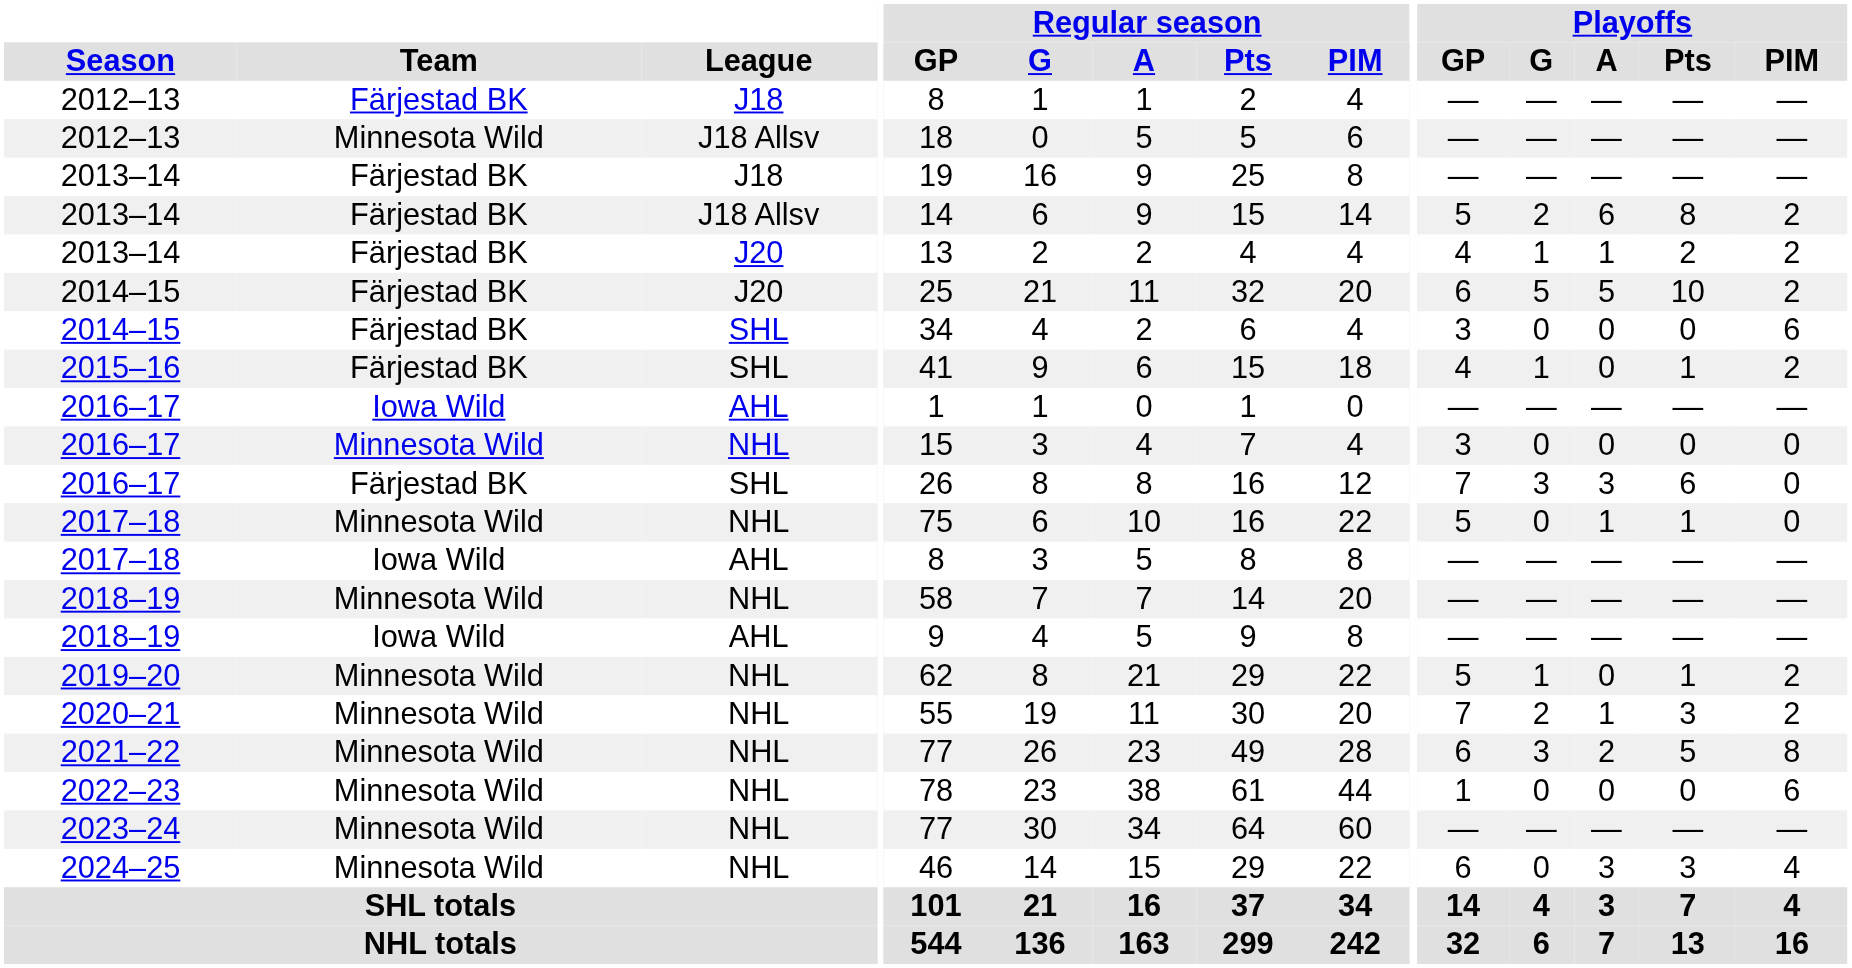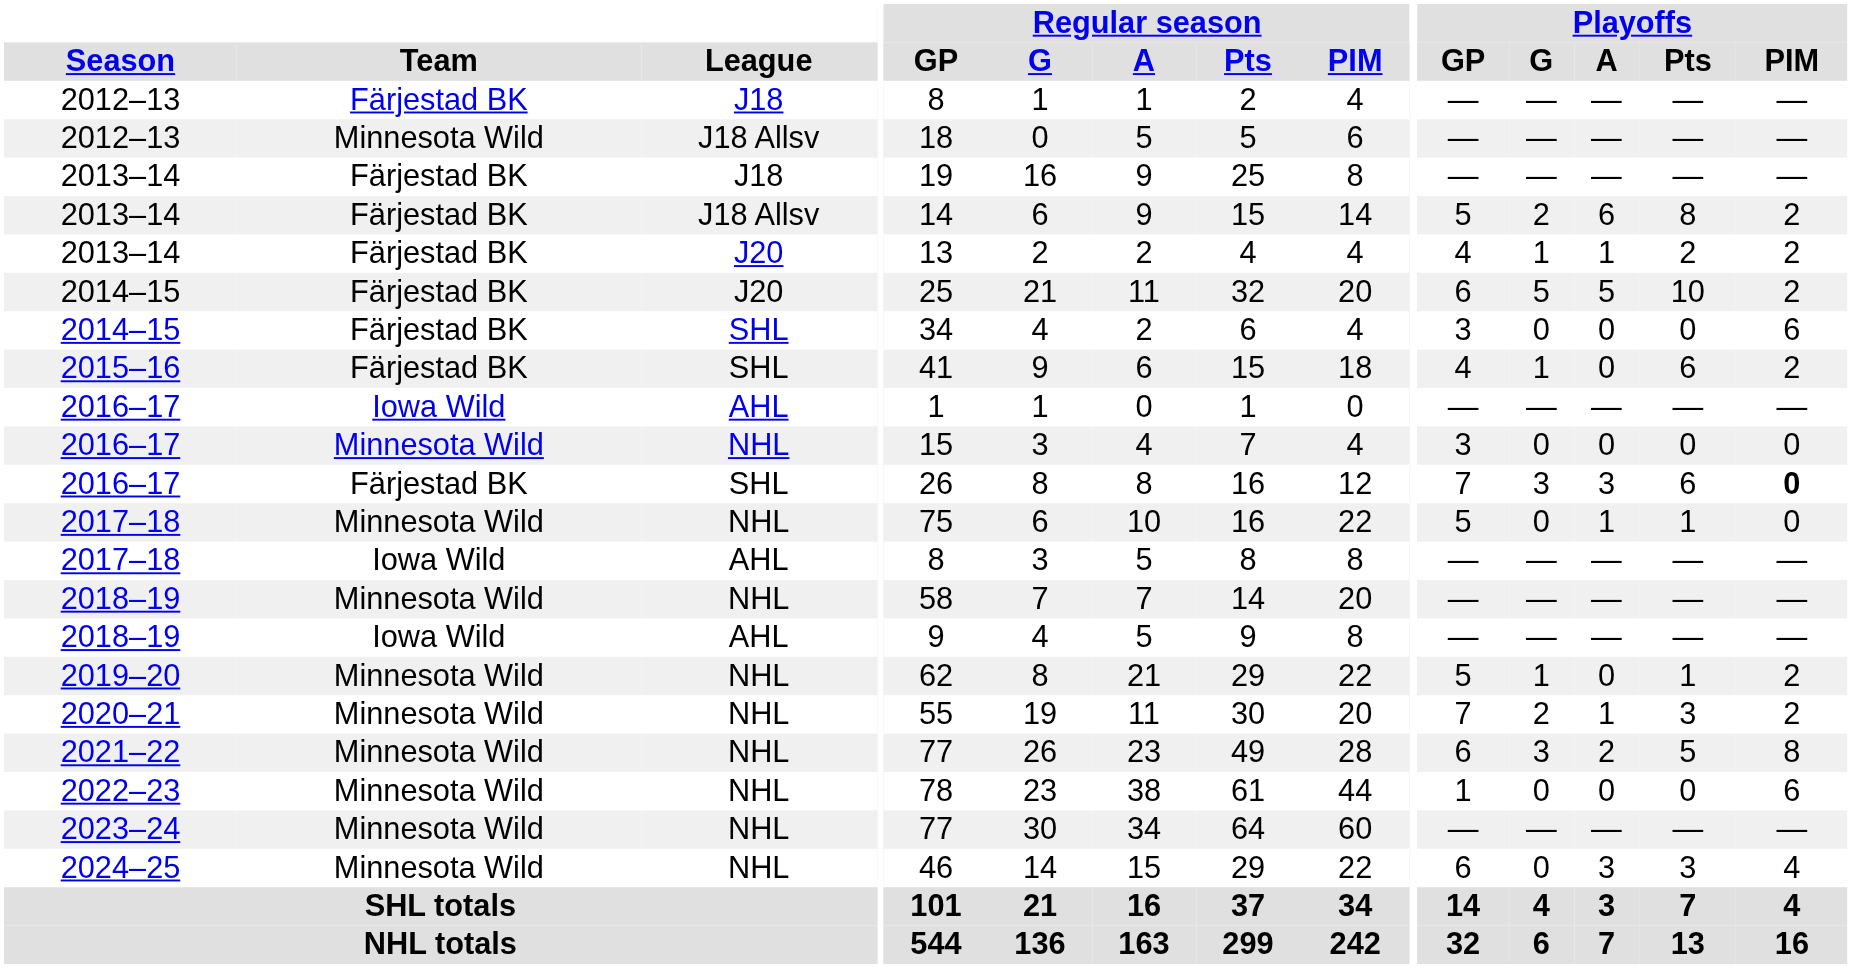2015–16 | Playoffs / Pts: 1 -> 6
2016–17 / SHL | Playoffs / PIM: normal -> bold
